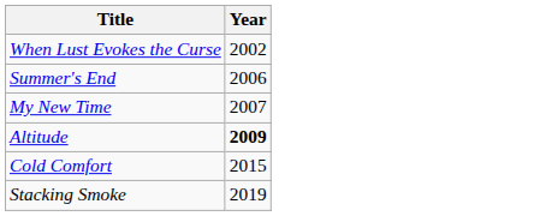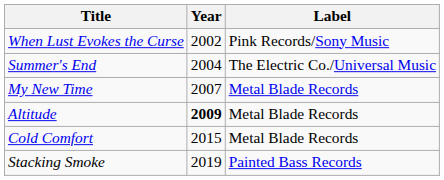+ column: Label | Pink Records/Sony Music | The Electric Co./Universal Music | Metal Blade Records | Metal Blade Records | Metal Blade Records | Painted Bass Records
Summer's End | Year: 2006 -> 2004
